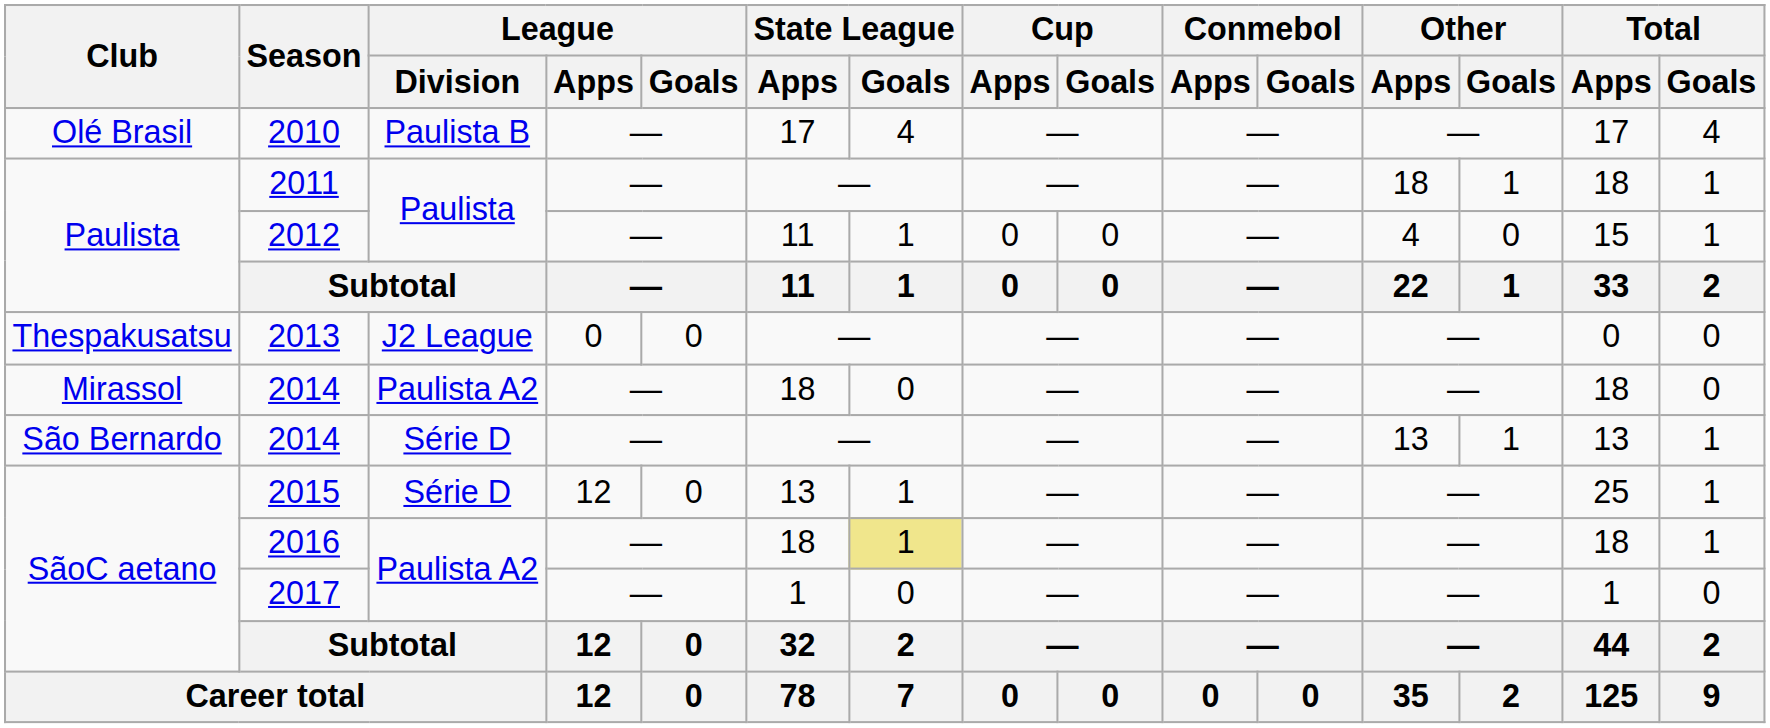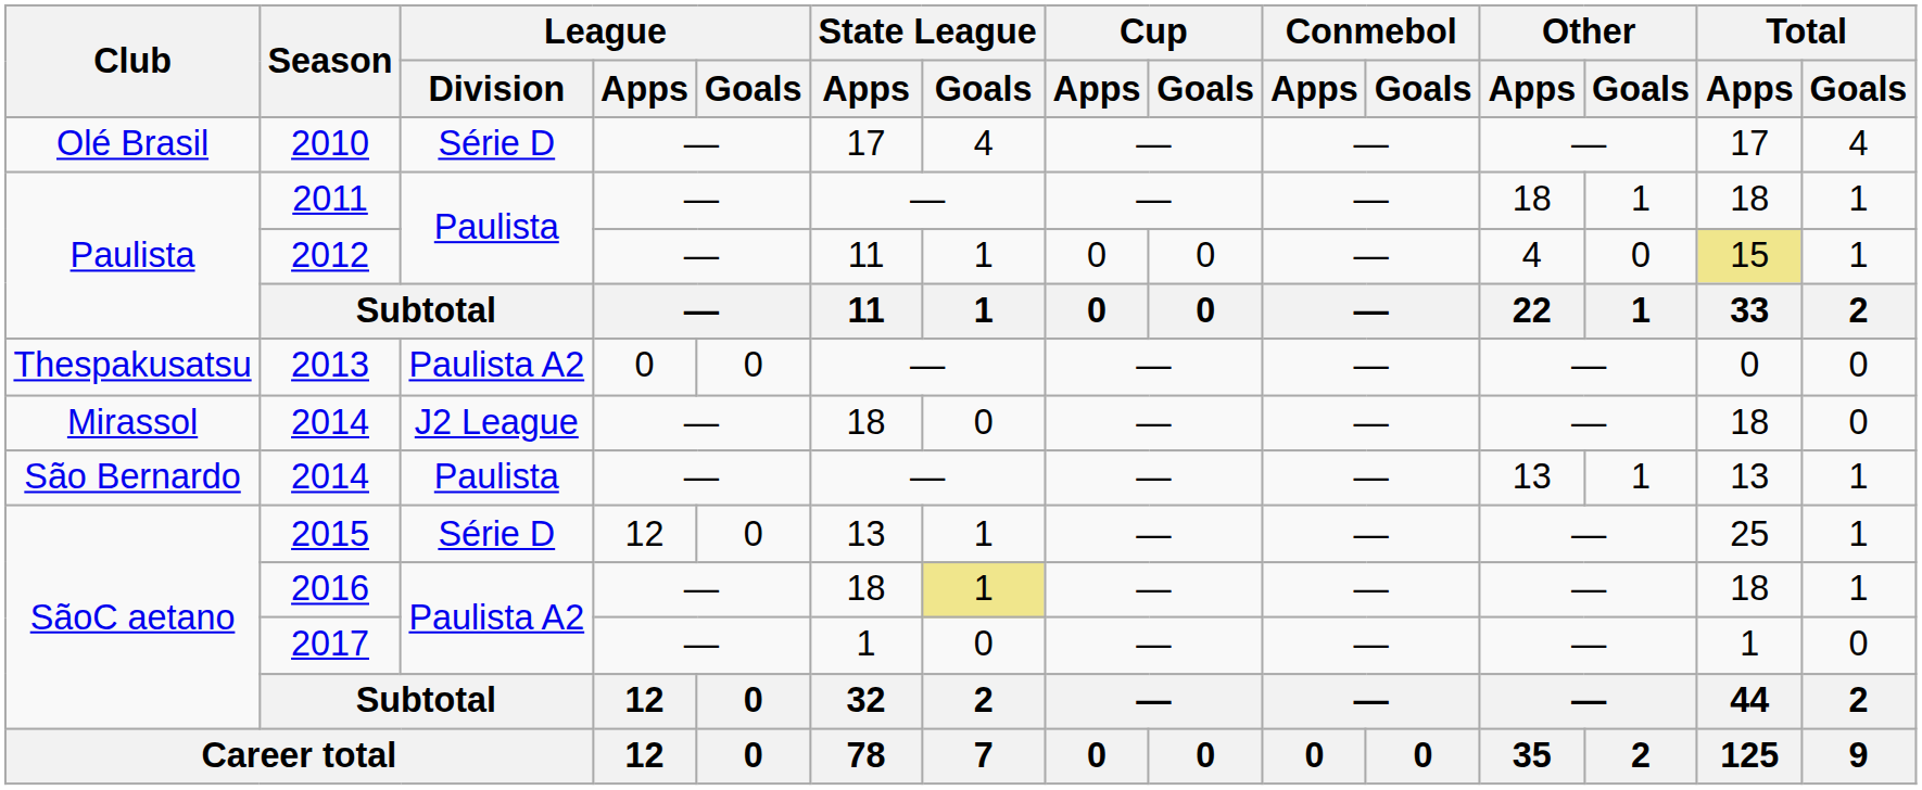2010 | League / Division: Paulista B -> Série D
2012 | Total / Apps: no background -> khaki background
2013 | League / Division: J2 League -> Paulista A2
Mirassol / 2014 | League / Division: Paulista A2 -> J2 League
São Bernardo / 2014 | League / Division: Série D -> Paulista
